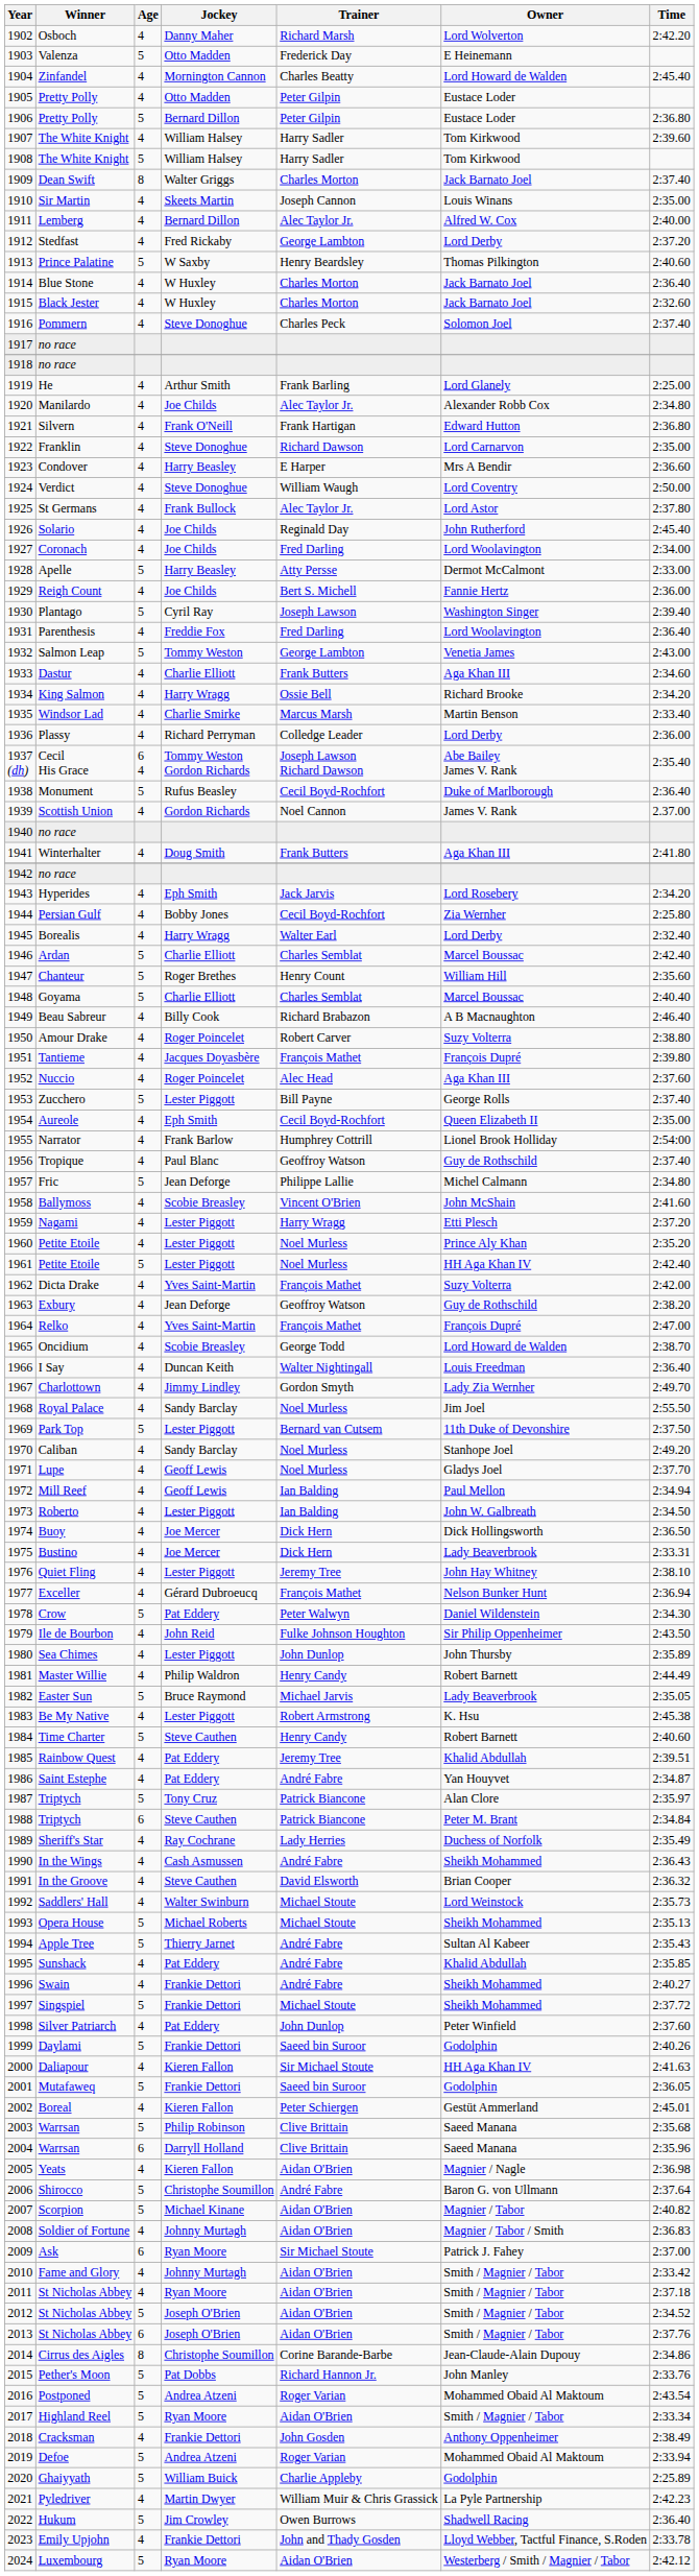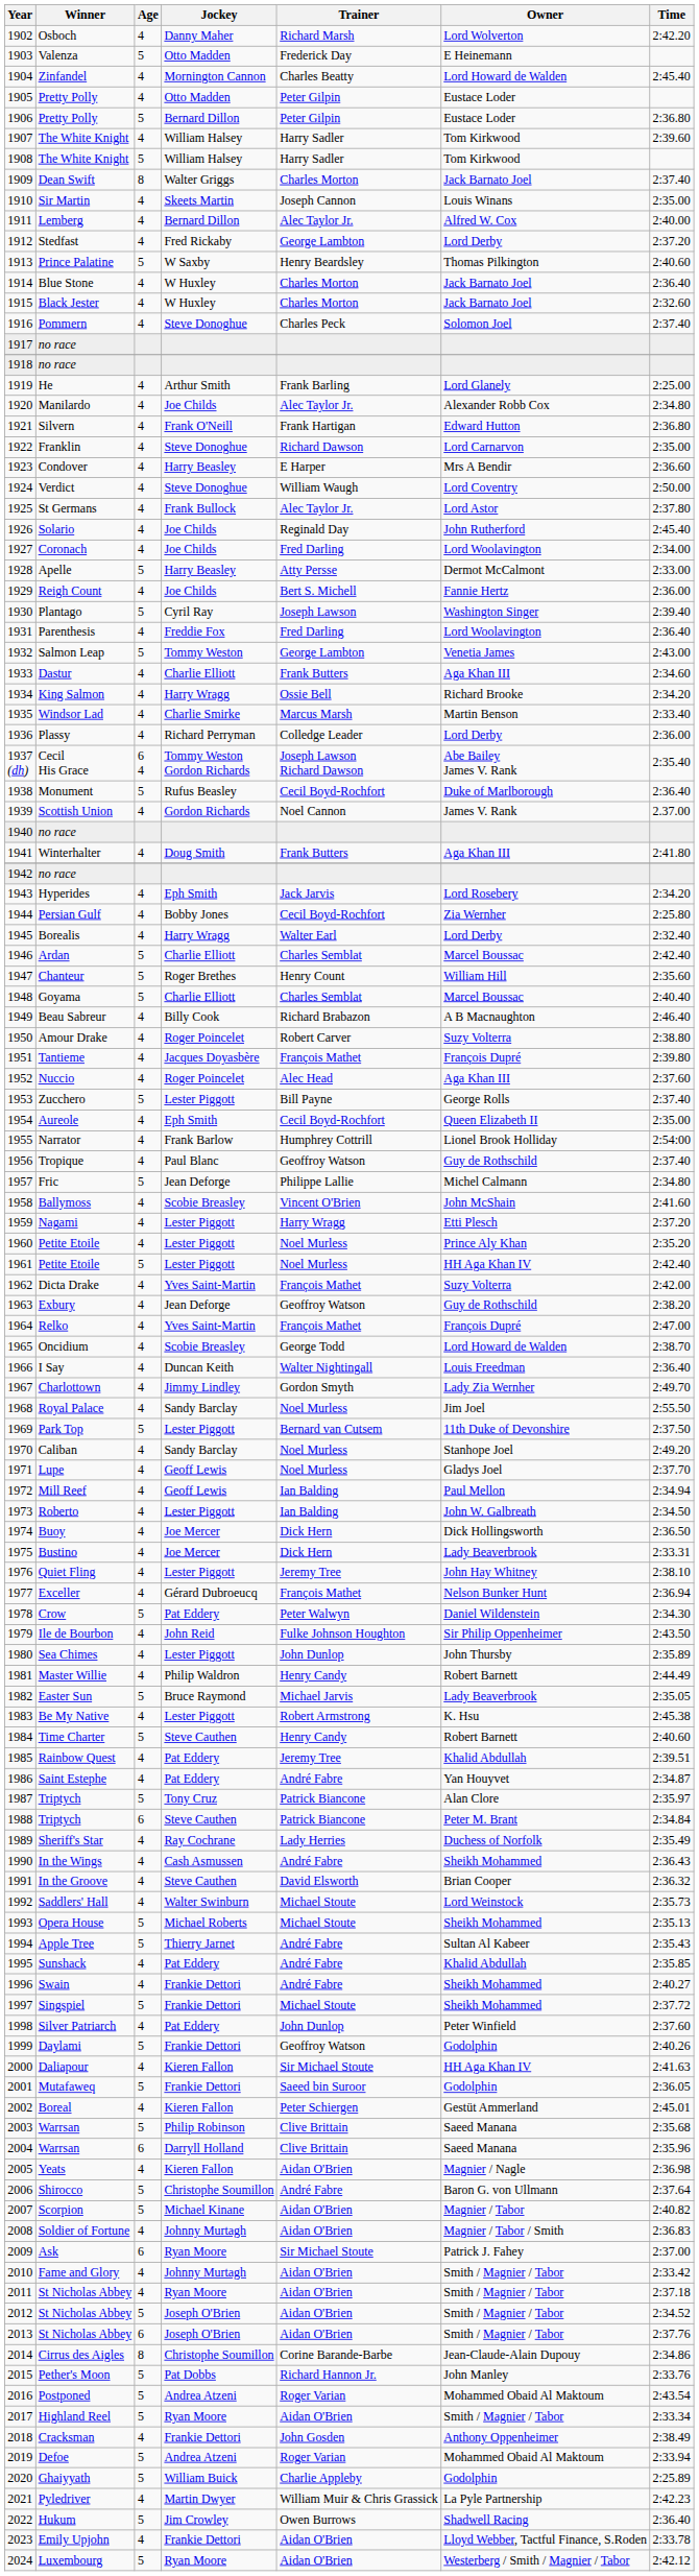Daylami | Trainer: Saeed bin Suroor -> Geoffroy Watson
Emily Upjohn | Trainer: John and Thady Gosden -> Aidan O'Brien
